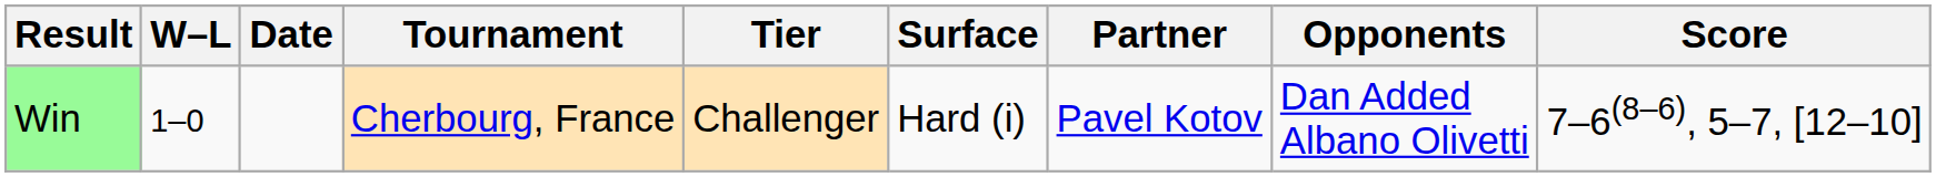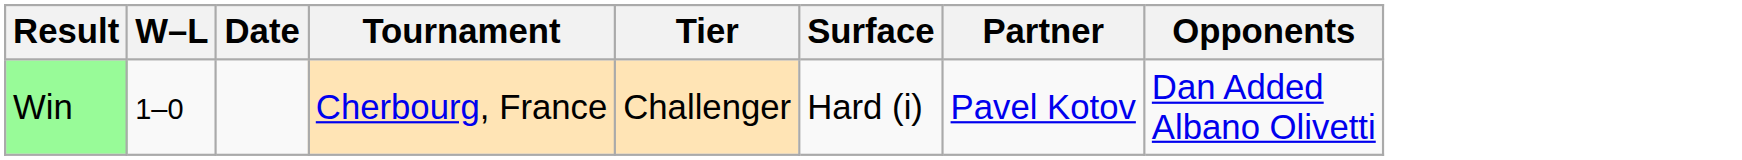- column: Score | 7–6(8–6), 5–7, [12–10]
